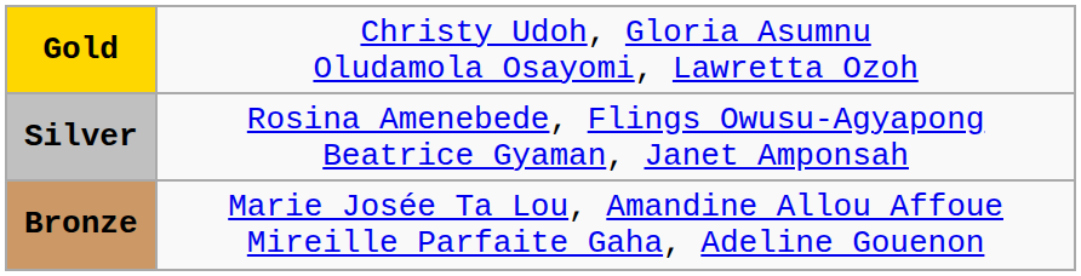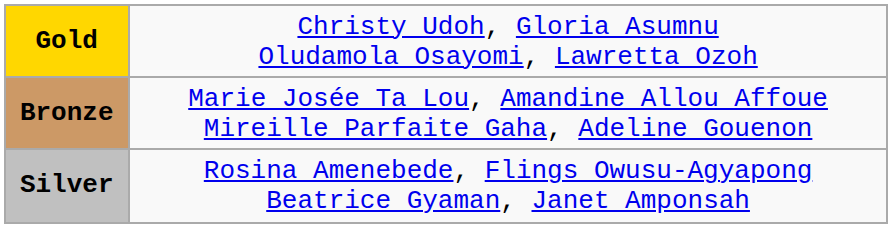rows swapped: Silver <-> Bronze
